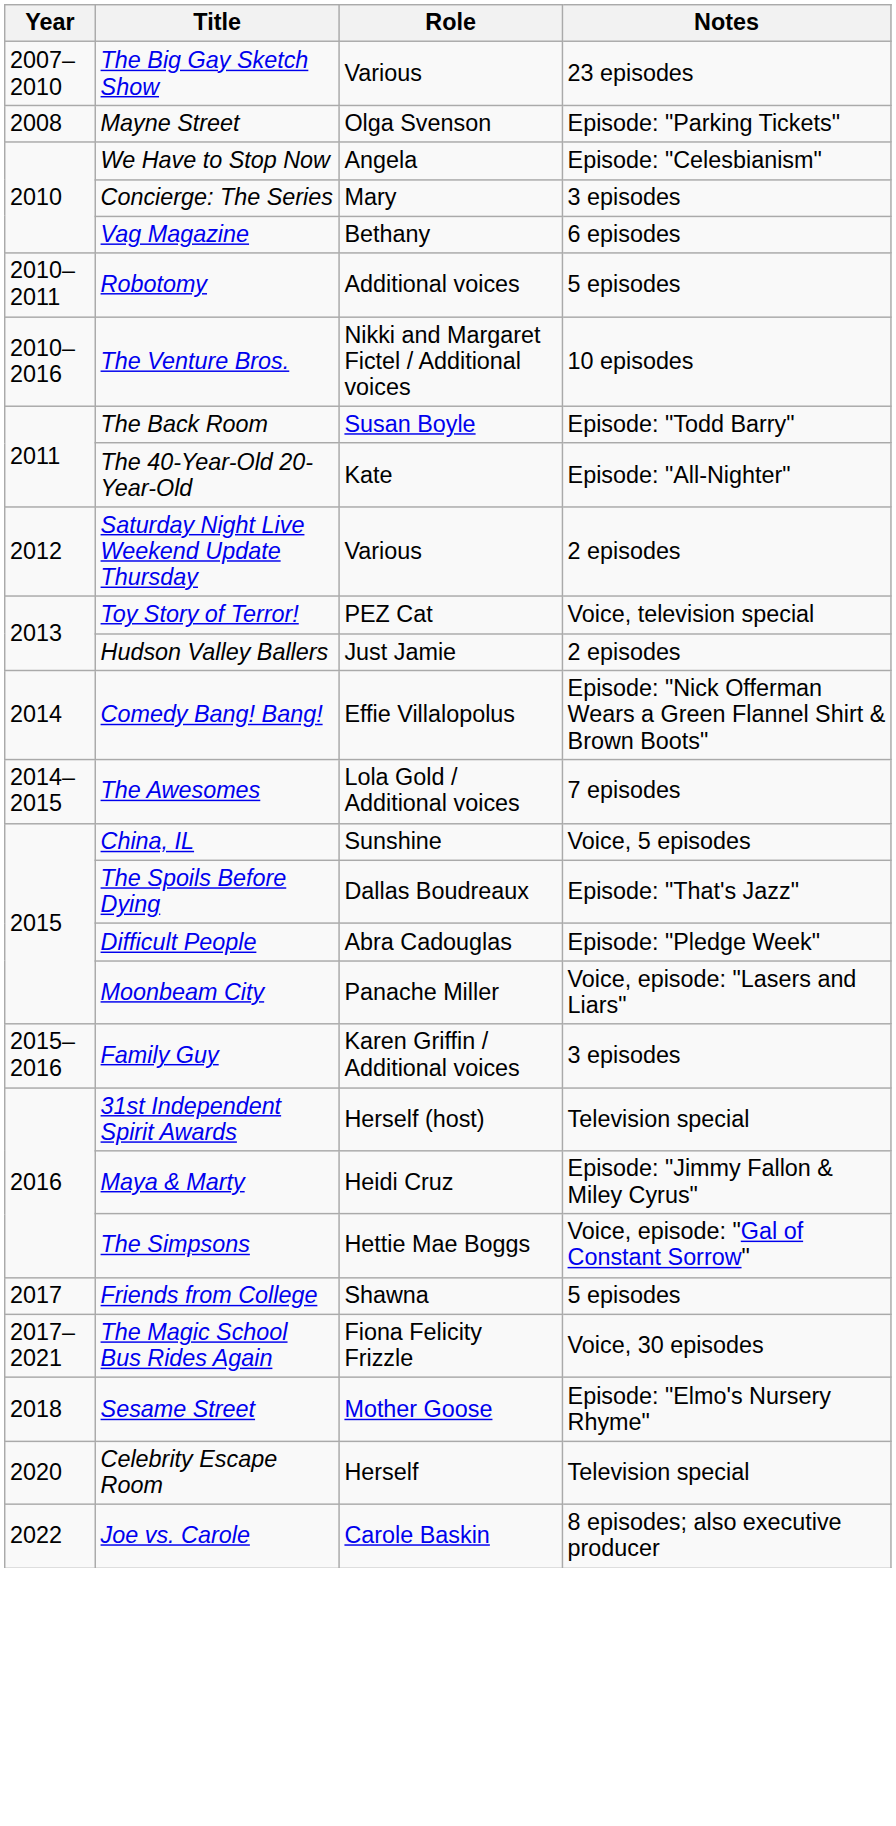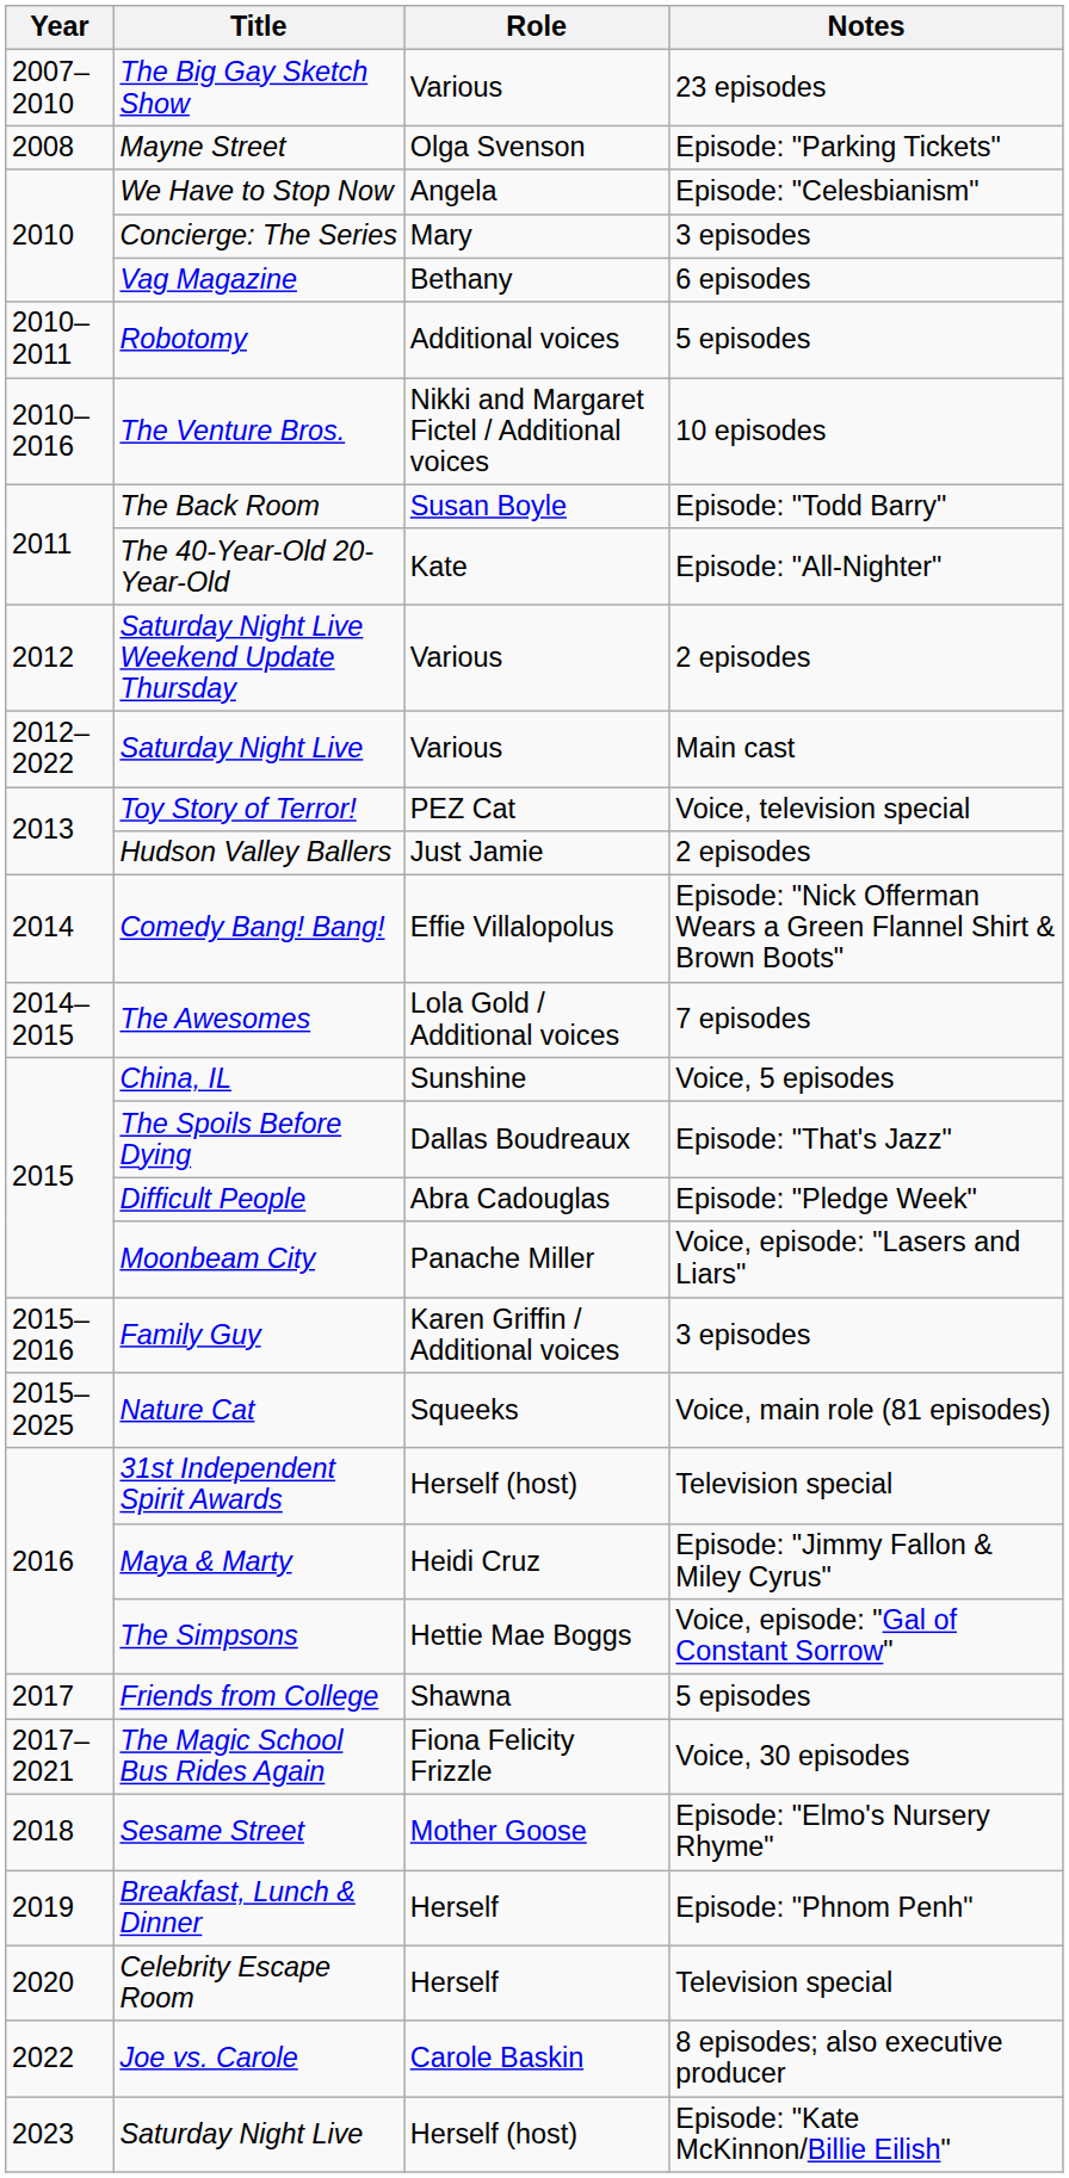+ row: 2012–2022 | Saturday Night Live | Various | Main cast
+ row: 2015–2025 | Nature Cat | Squeeks | Voice, main role (81 episodes)
+ row: 2019 | Breakfast, Lunch & Dinner | Herself | Episode: "Phnom Penh"
+ row: 2023 | Saturday Night Live | Herself (host) | Episode: "Kate McKinnon/Billie Eilish"
